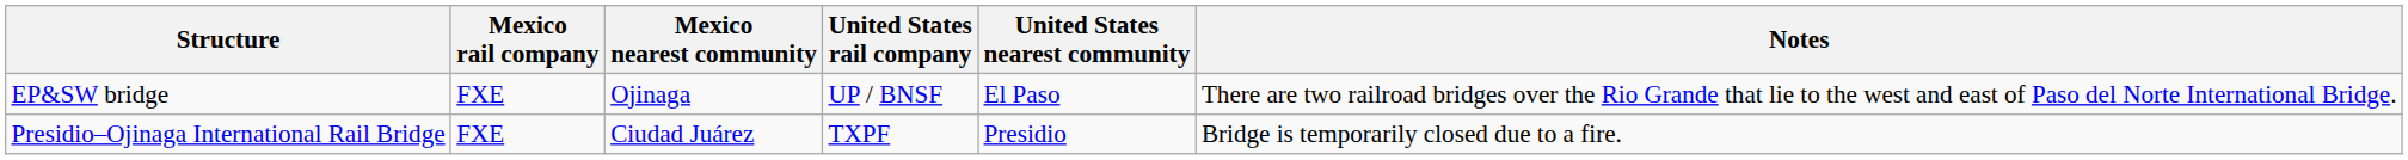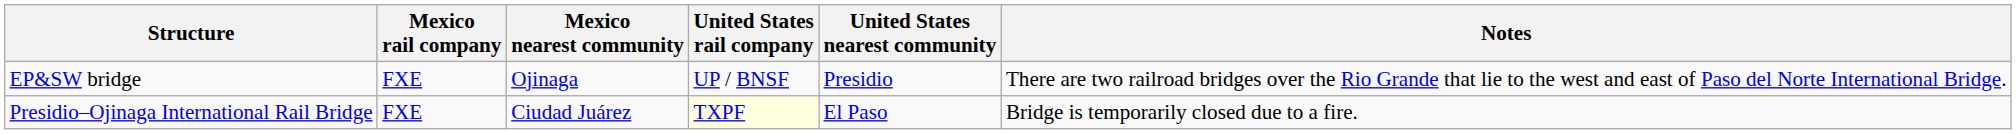EP&SW bridge | United States nearest community: El Paso -> Presidio
Presidio–Ojinaga International Rail Bridge | United States rail company: no background -> lightyellow background
Presidio–Ojinaga International Rail Bridge | United States nearest community: Presidio -> El Paso
